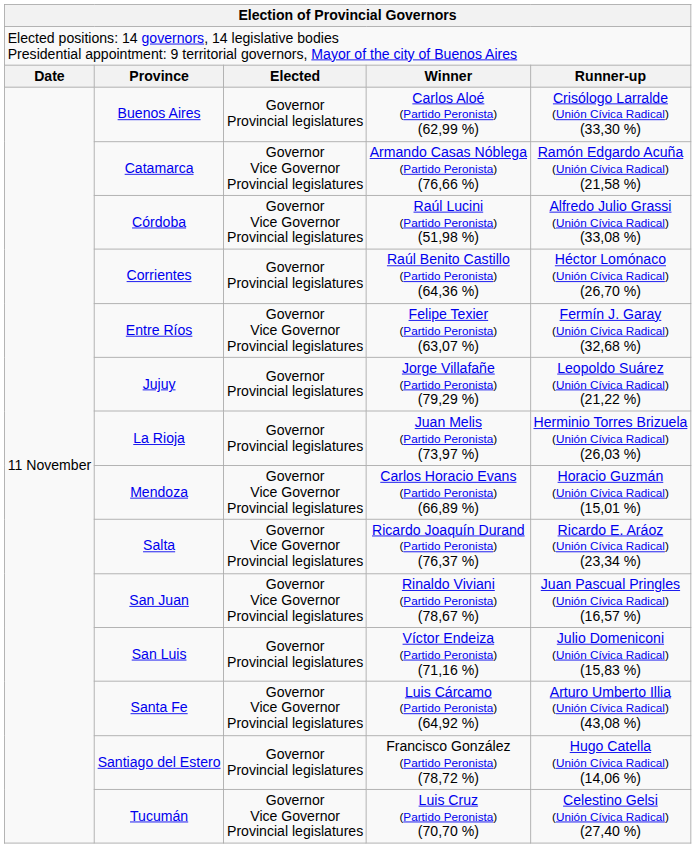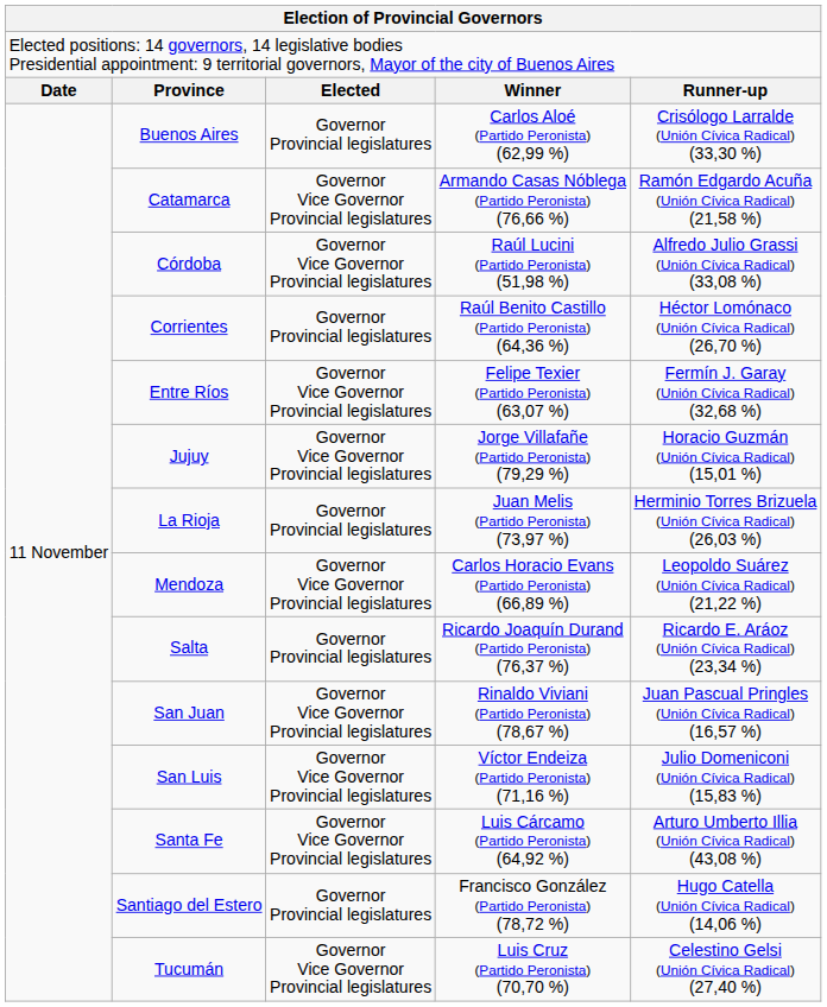Jujuy | column 3: Governor Provincial legislatures -> Governor Vice Governor Provincial legislatures
Jujuy | column 5: Leopoldo Suárez (Unión Cívica Radical) (21,22 %) -> Horacio Guzmán (Unión Cívica Radical) (15,01 %)
Mendoza | column 5: Horacio Guzmán (Unión Cívica Radical) (15,01 %) -> Leopoldo Suárez (Unión Cívica Radical) (21,22 %)
Salta | column 3: Governor Vice Governor Provincial legislatures -> Governor Provincial legislatures
San Luis | column 3: Governor Provincial legislatures -> Governor Vice Governor Provincial legislatures
